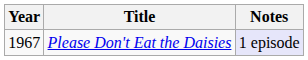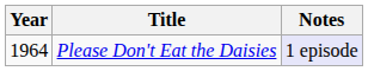Please Don't Eat the Daisies | Year: 1967 -> 1964
